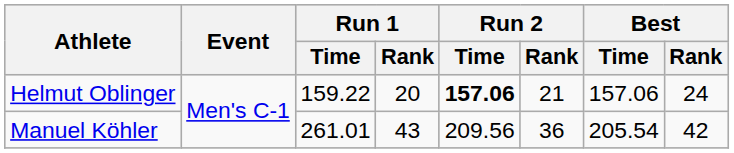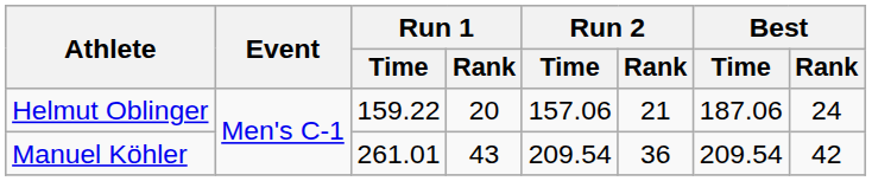Helmut Oblinger | Run 2 / Time: bold -> normal
Helmut Oblinger | Best / Time: 157.06 -> 187.06
Manuel Köhler | Run 2 / Time: 209.56 -> 209.54
Manuel Köhler | Best / Time: 205.54 -> 209.54
